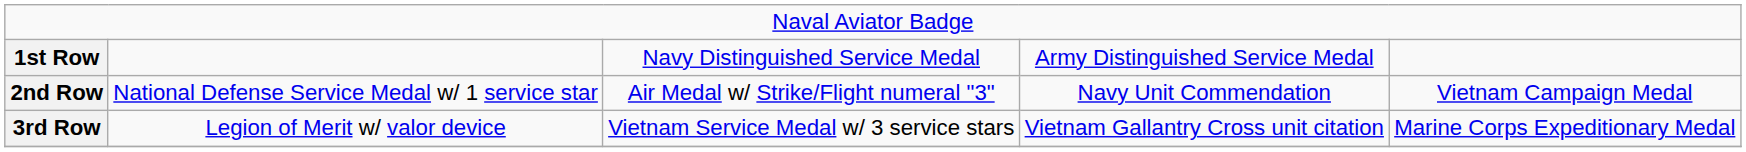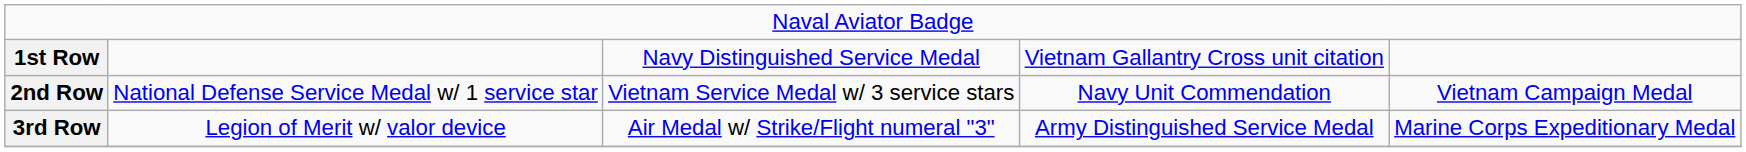1st Row | column 4: Army Distinguished Service Medal -> Vietnam Gallantry Cross unit citation
2nd Row | column 3: Air Medal w/ Strike/Flight numeral "3" -> Vietnam Service Medal w/ 3 service stars
3rd Row | column 3: Vietnam Service Medal w/ 3 service stars -> Air Medal w/ Strike/Flight numeral "3"
3rd Row | column 4: Vietnam Gallantry Cross unit citation -> Army Distinguished Service Medal
